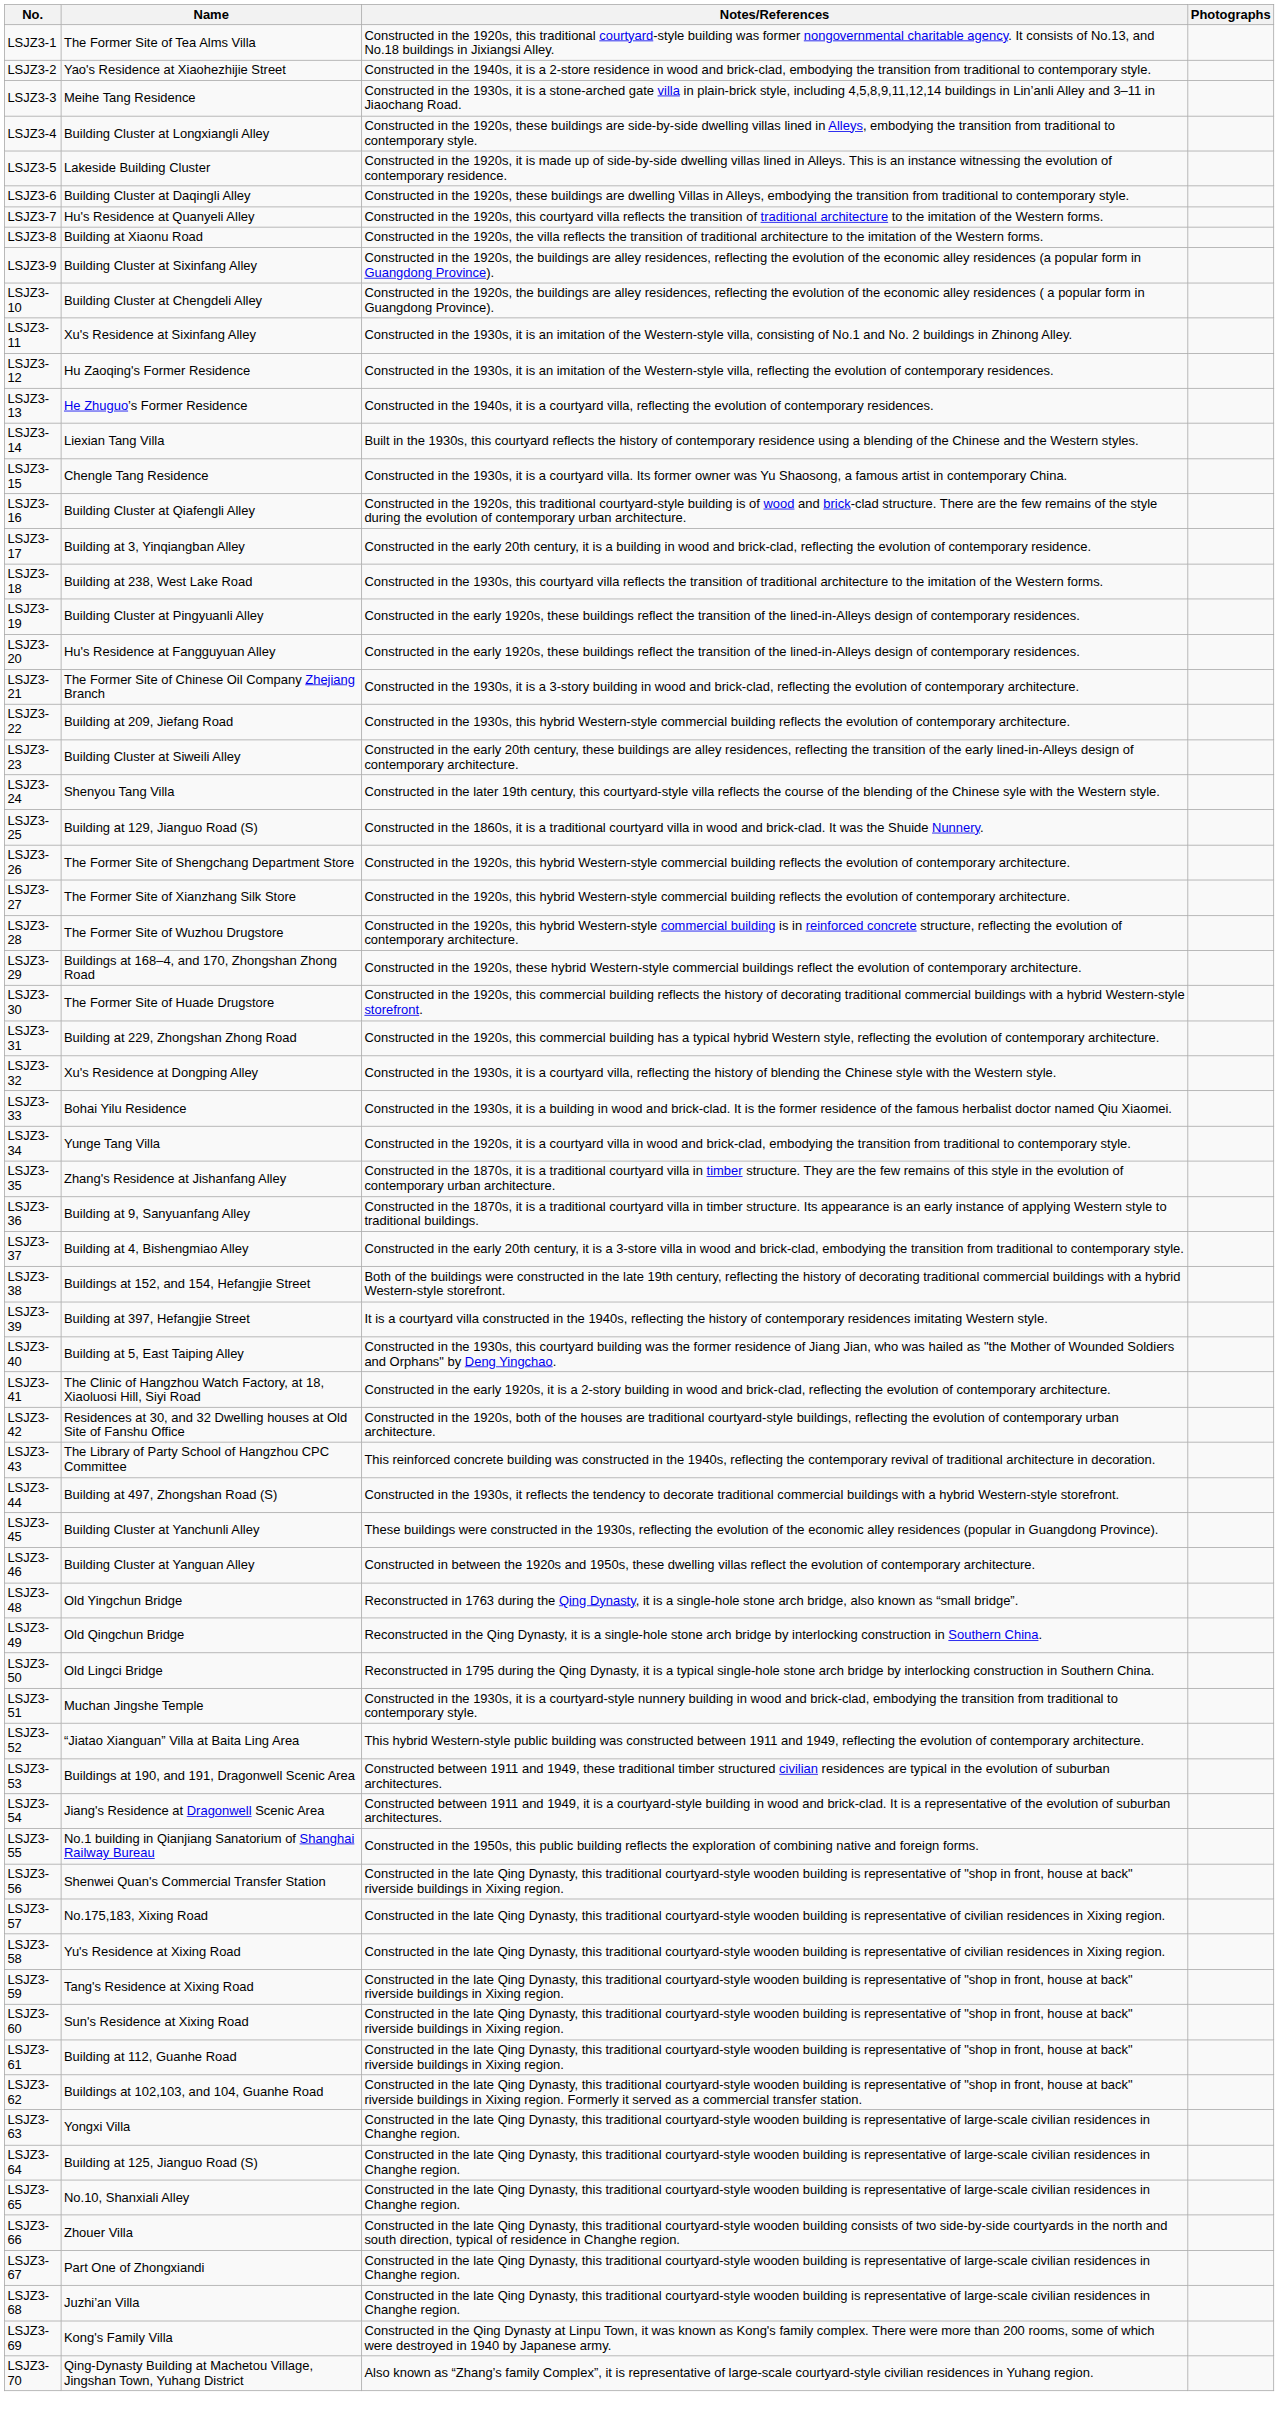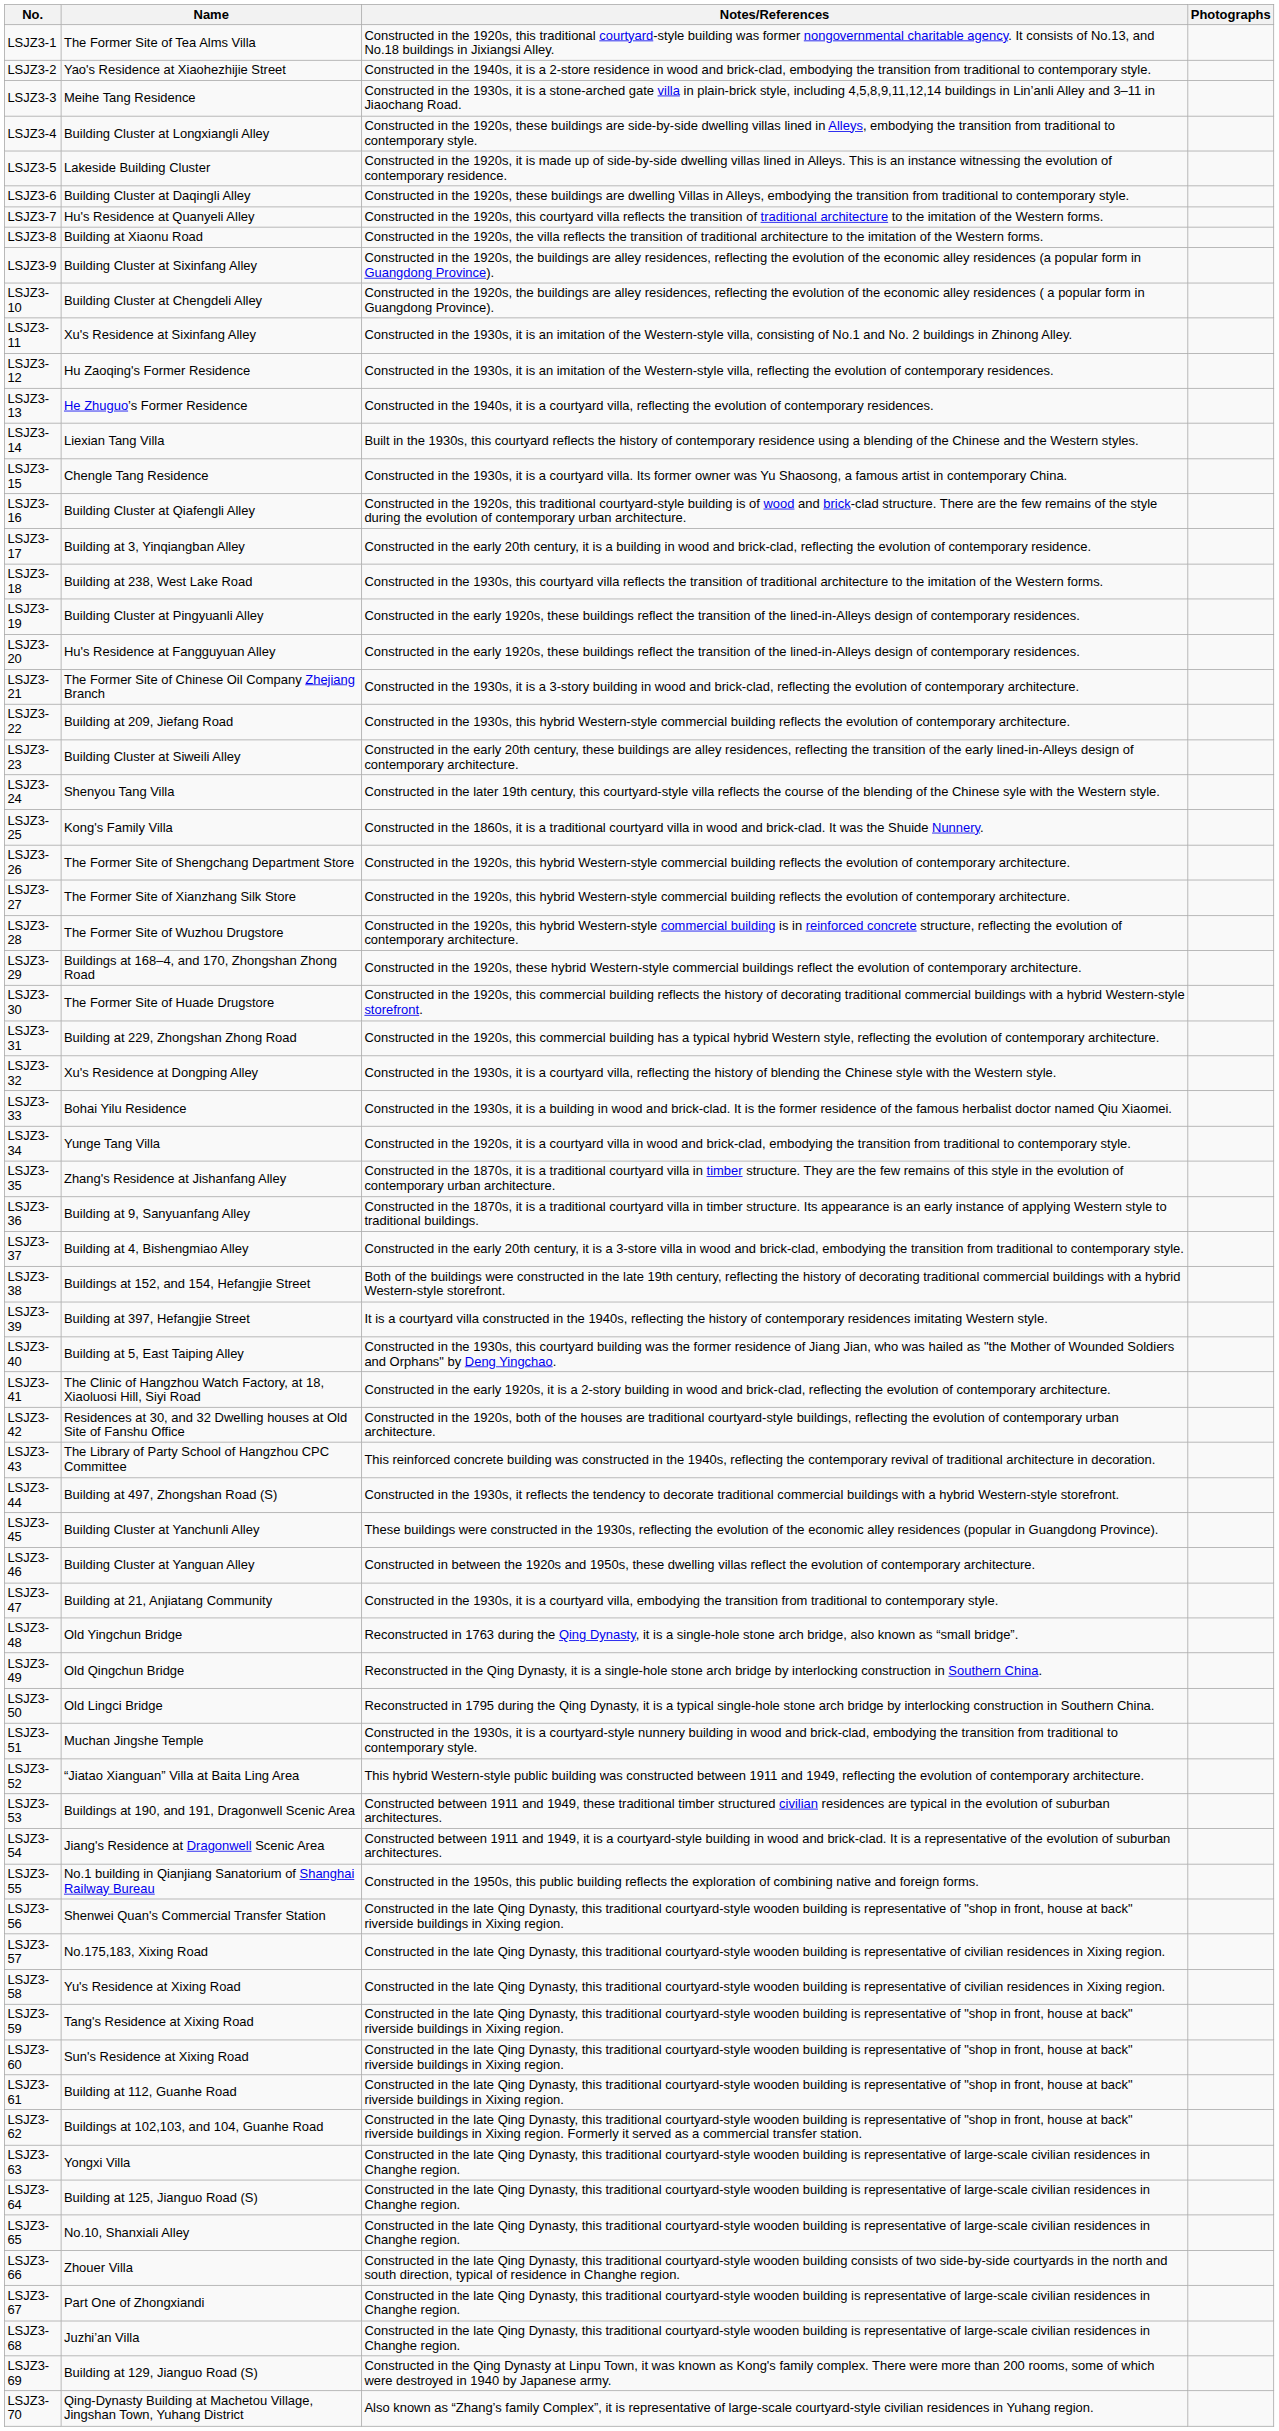LSJZ3-25 | Name: Building at 129, Jianguo Road (S) -> Kong's Family Villa
+ row: LSJZ3-47 | Building at 21, Anjiatang Community | Constructed in the 1930s, it is a courtyard villa, embodying the transition from traditional to contemporary style.
LSJZ3-69 | Name: Kong's Family Villa -> Building at 129, Jianguo Road (S)
